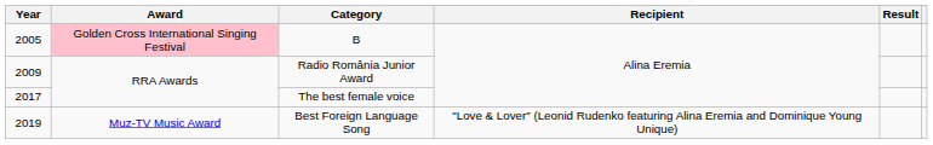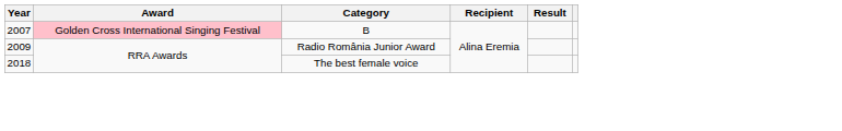B | Year: 2005 -> 2007
The best female voice | Year: 2017 -> 2018
- row: 2019 | Muz-TV Music Award | Best Foreign Language Song | "Love & Lover" (Leonid Rudenko featuring Alina Eremia and Dominique Young Unique)
